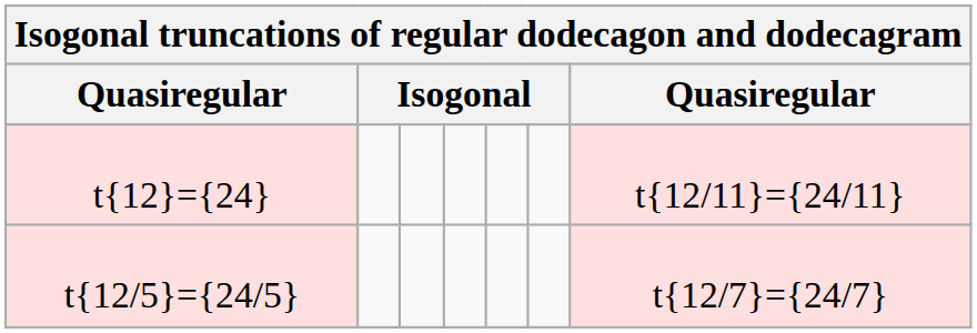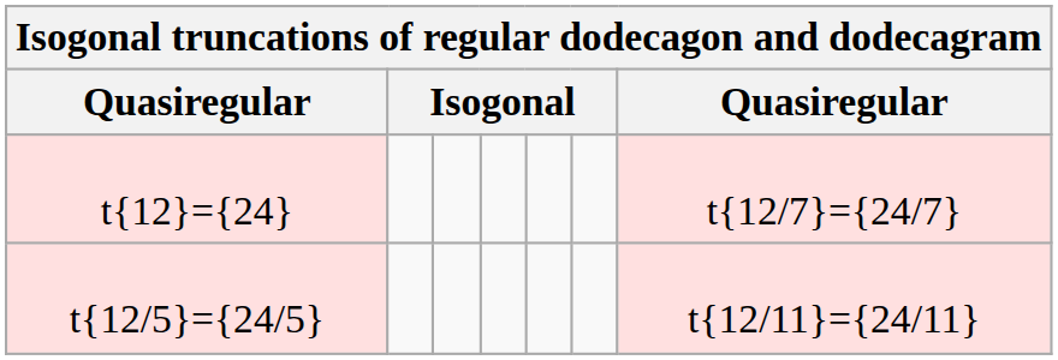t{12}={24} | column 7: t{12/11}={24/11} -> t{12/7}={24/7}
t{12/5}={24/5} | column 7: t{12/7}={24/7} -> t{12/11}={24/11}
